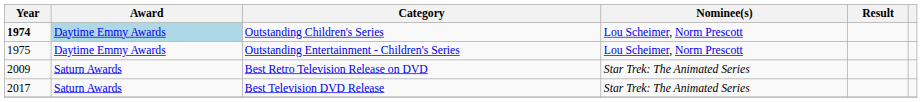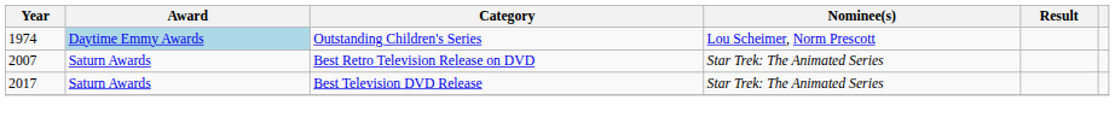Outstanding Children's Series | Year: bold -> normal
- row: 1975 | Daytime Emmy Awards | Outstanding Entertainment - Children's Series | Lou Scheimer, Norm Prescott
Best Retro Television Release on DVD | Year: 2009 -> 2007
